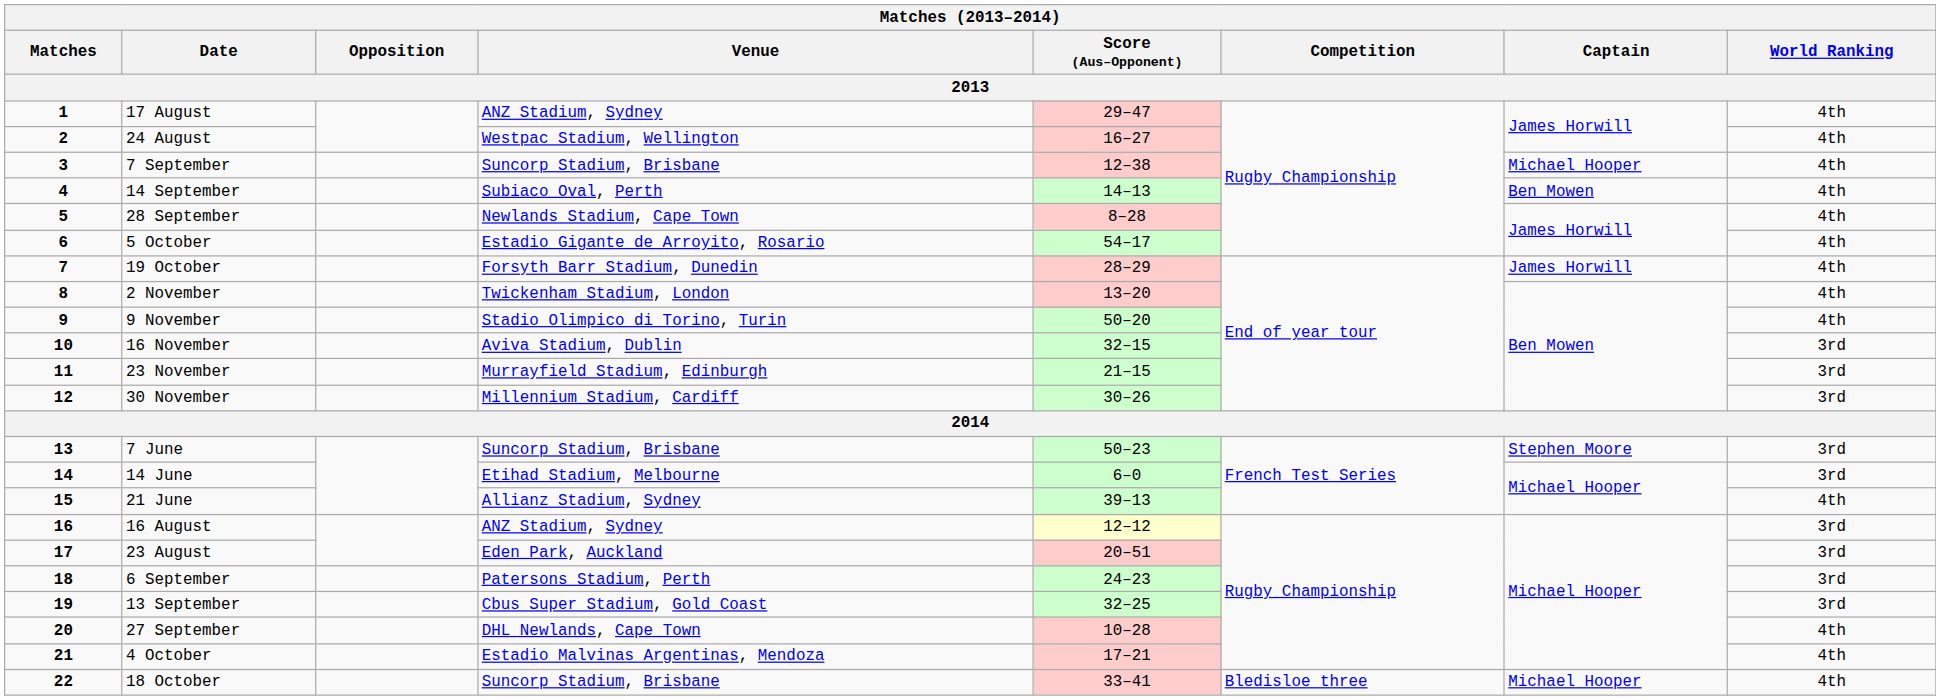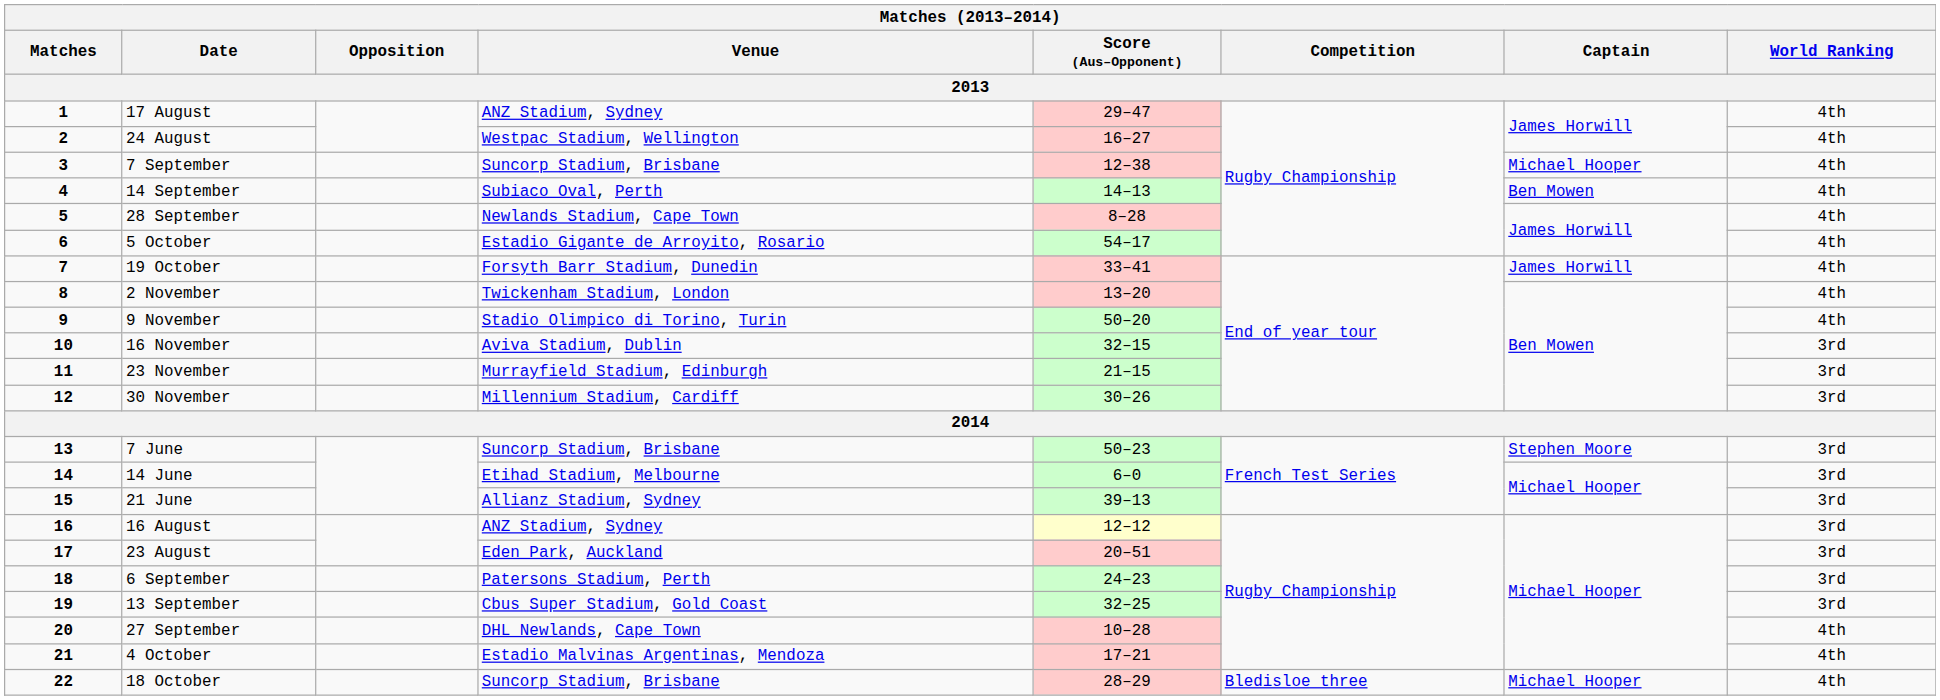19 October | Score (Aus–Opponent): 28–29 -> 33–41
21 June | World Ranking: 4th -> 3rd
18 October | Score (Aus–Opponent): 33–41 -> 28–29
